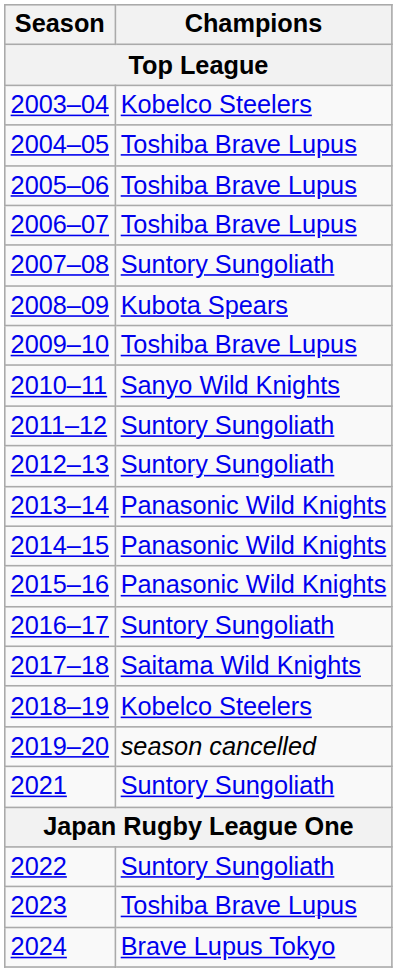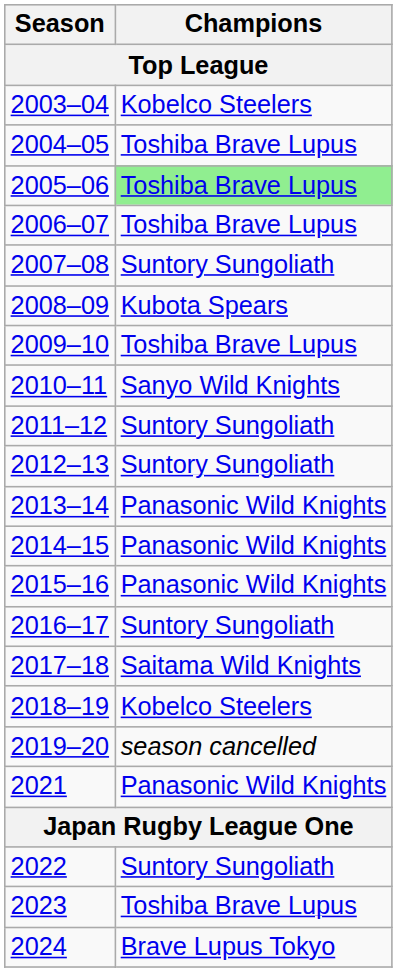2005–06 | Champions: no background -> lightgreen background
2021 | Champions: Suntory Sungoliath -> Panasonic Wild Knights
